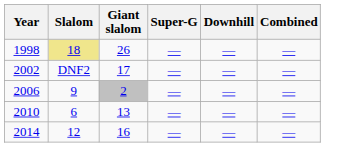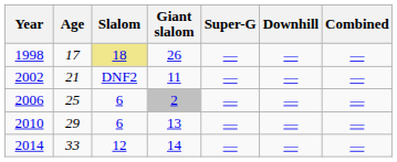+ column: Age | 17 | 21 | 25 | 29 | 33
2002 | Giant slalom: 17 -> 11
2006 | Slalom: 9 -> 6
2014 | Giant slalom: 16 -> 14
